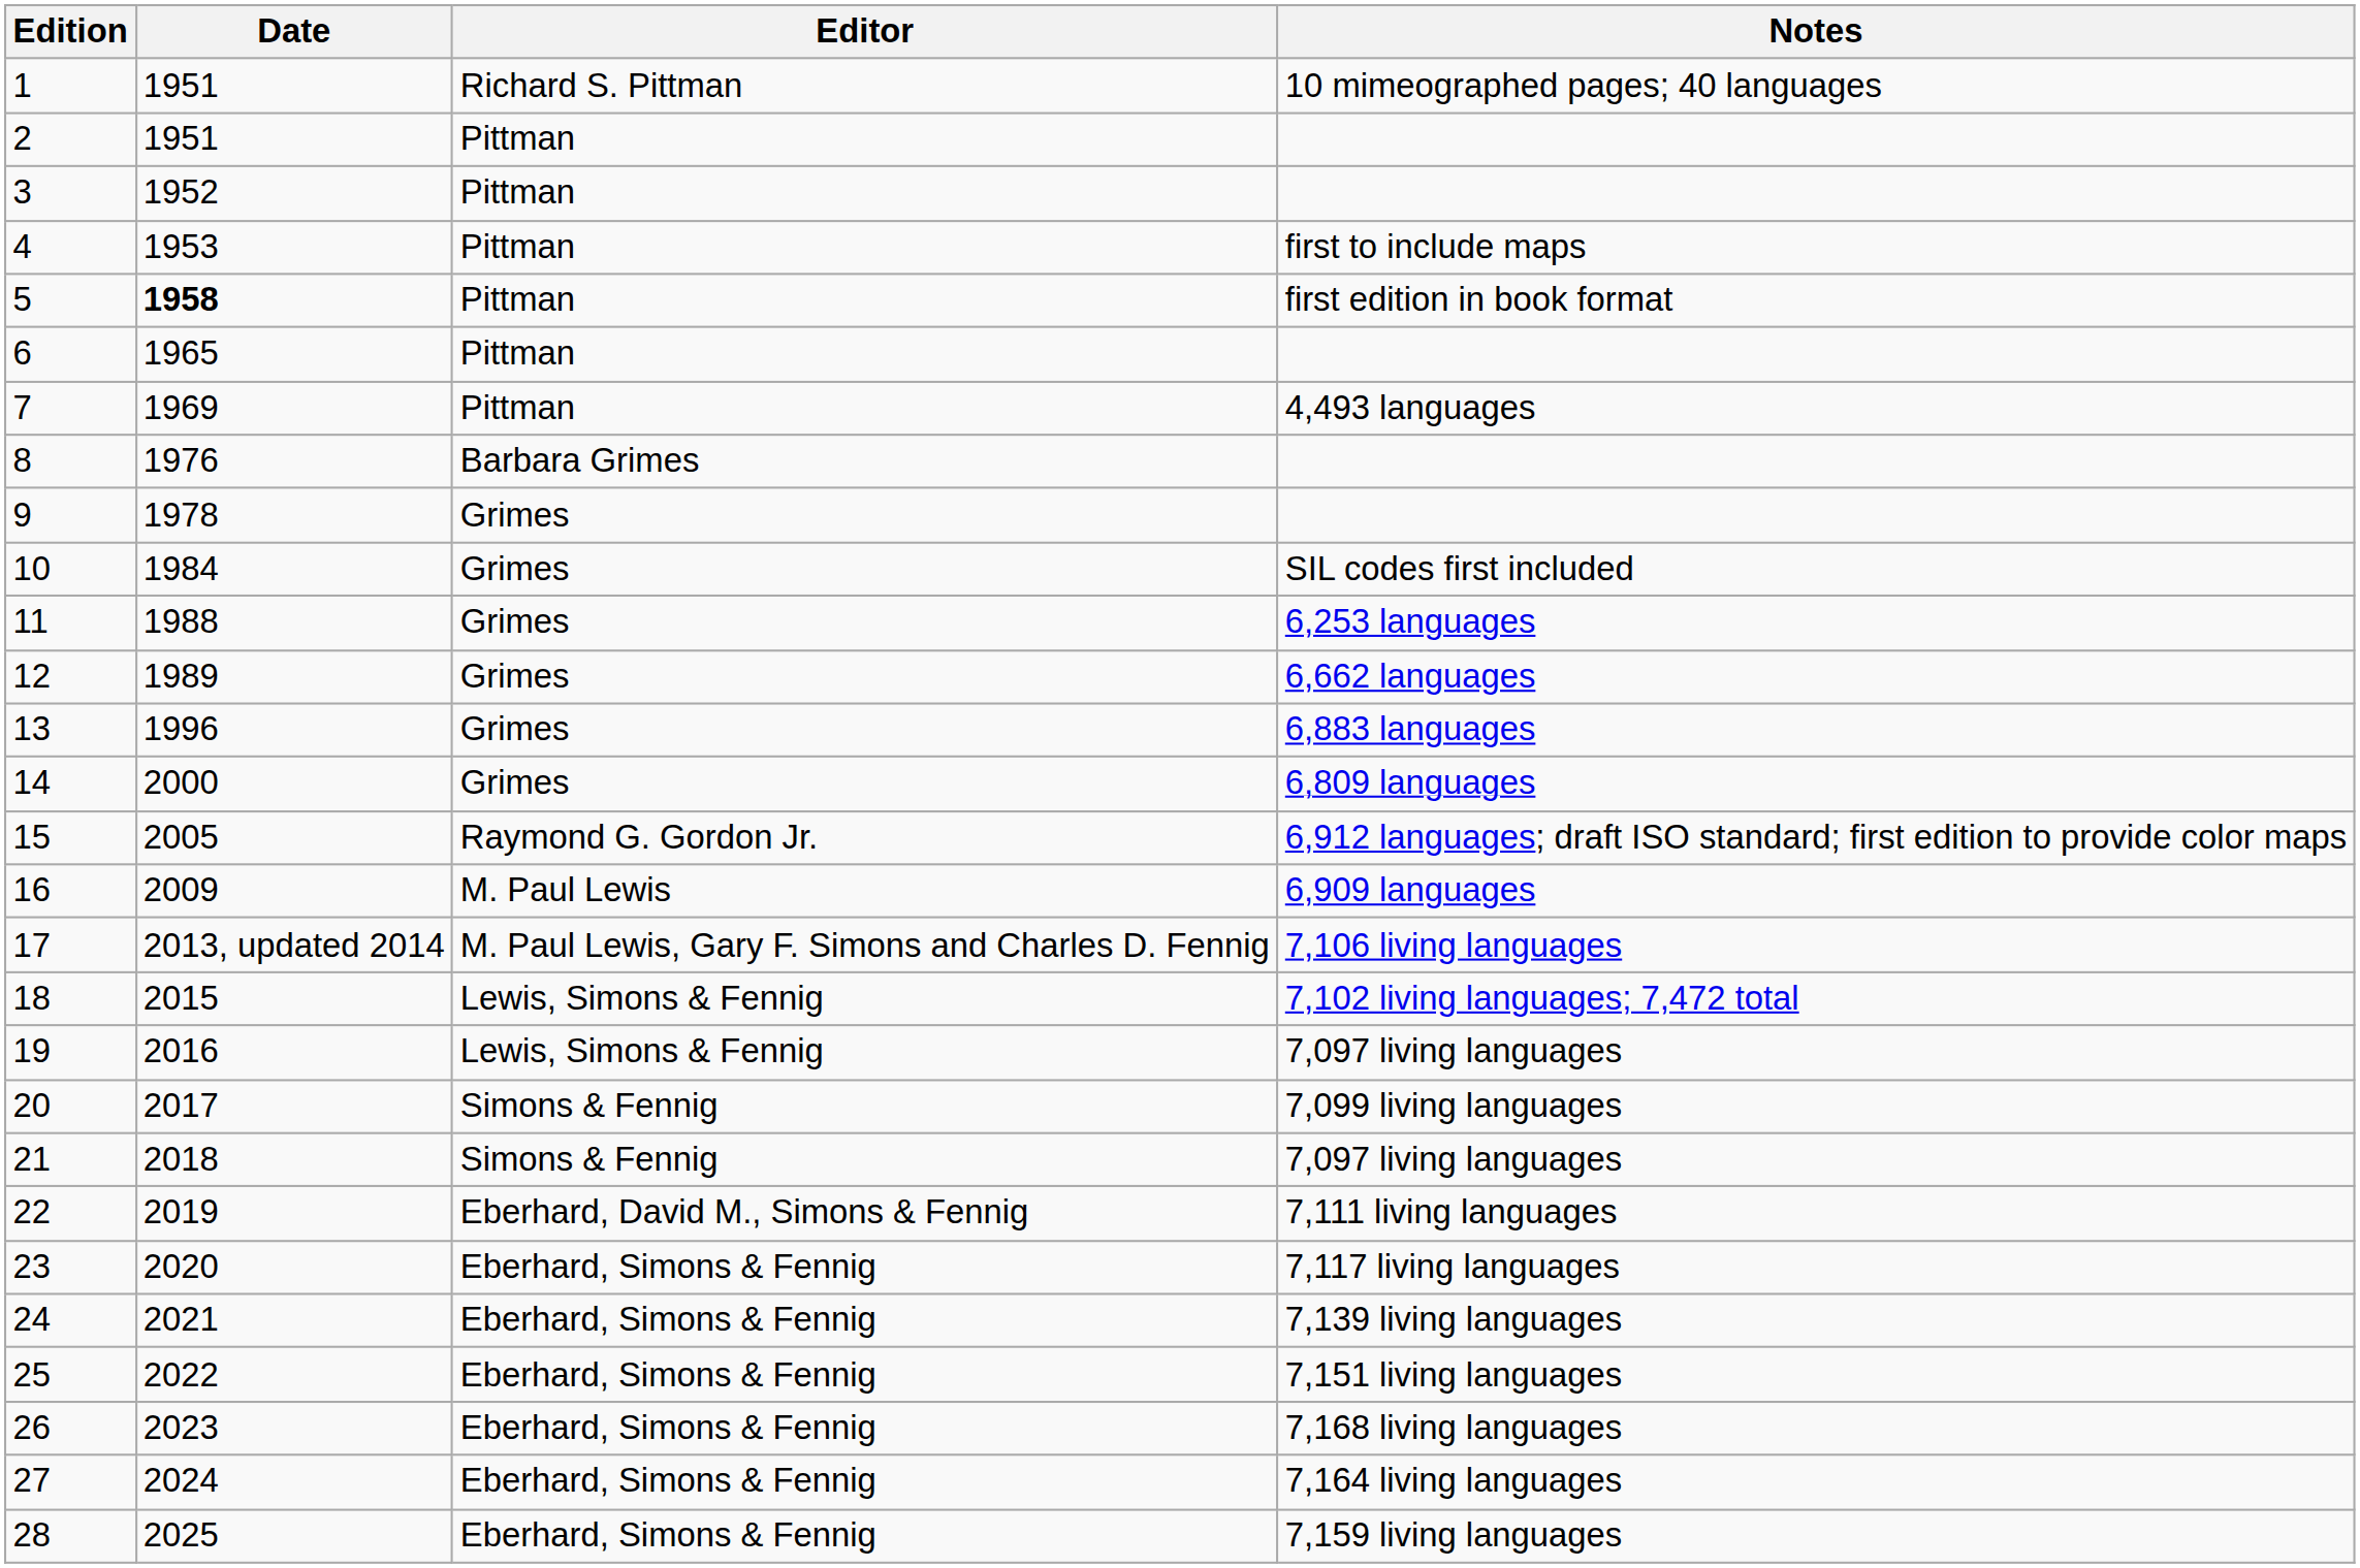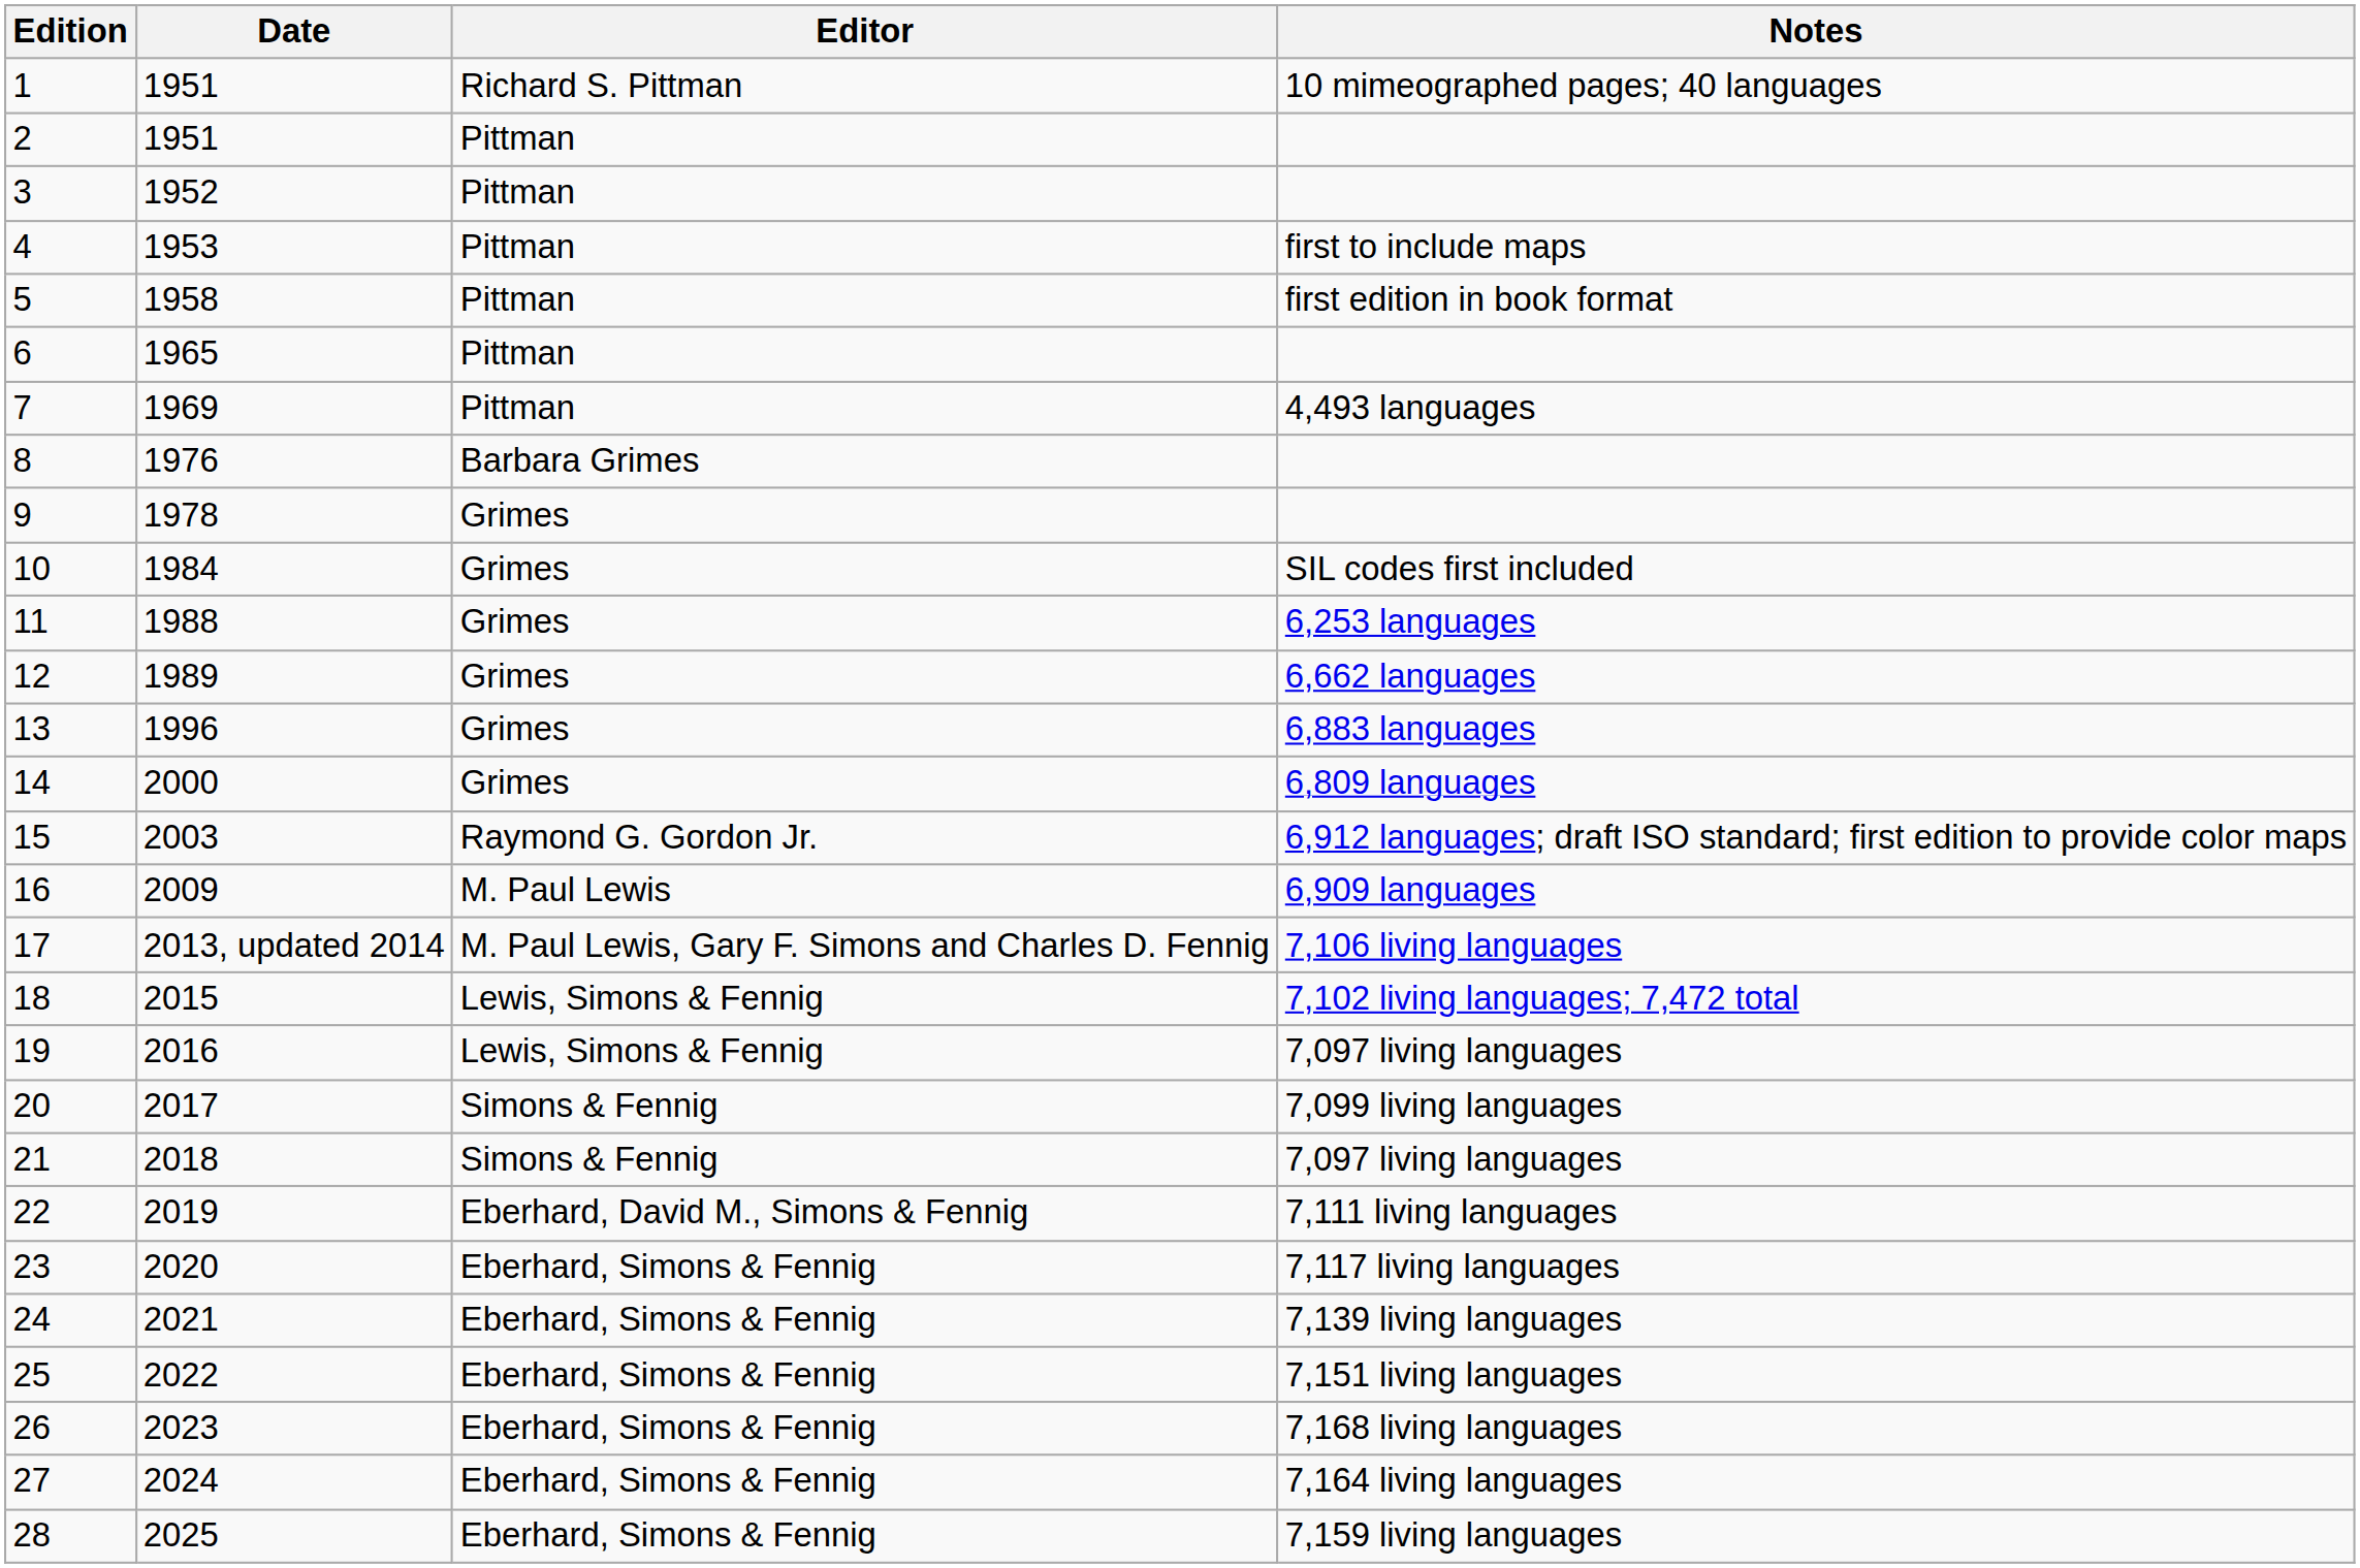5 | Date: bold -> normal
15 | Date: 2005 -> 2003
